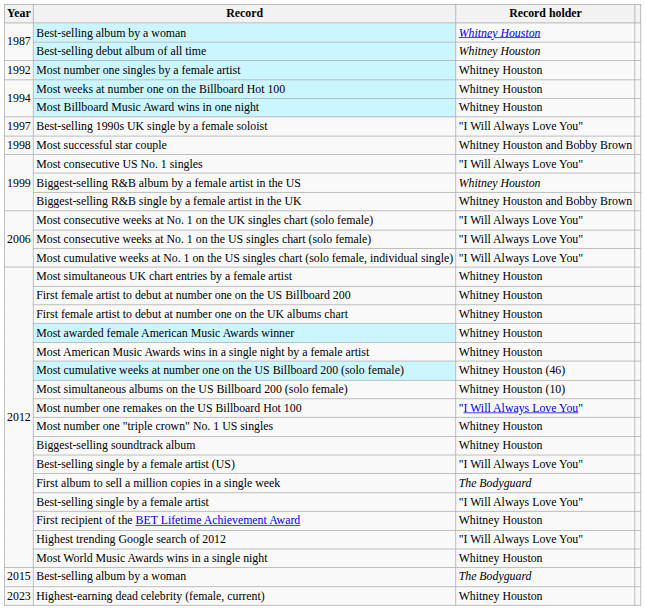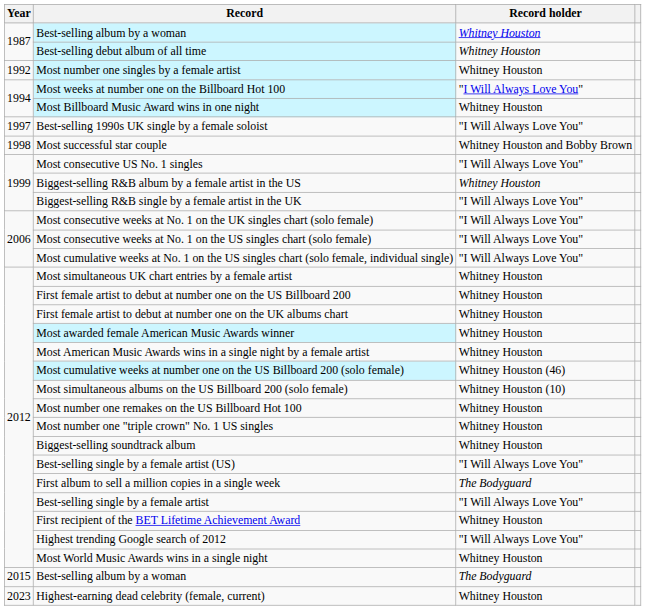Most weeks at number one on the Billboard Hot 100 | Record holder: Whitney Houston -> "I Will Always Love You"
Biggest-selling R&B single by a female artist in the UK | Record holder: Whitney Houston and Bobby Brown -> "I Will Always Love You"
Most number one remakes on the US Billboard Hot 100 | Record holder: "I Will Always Love You" -> Whitney Houston
